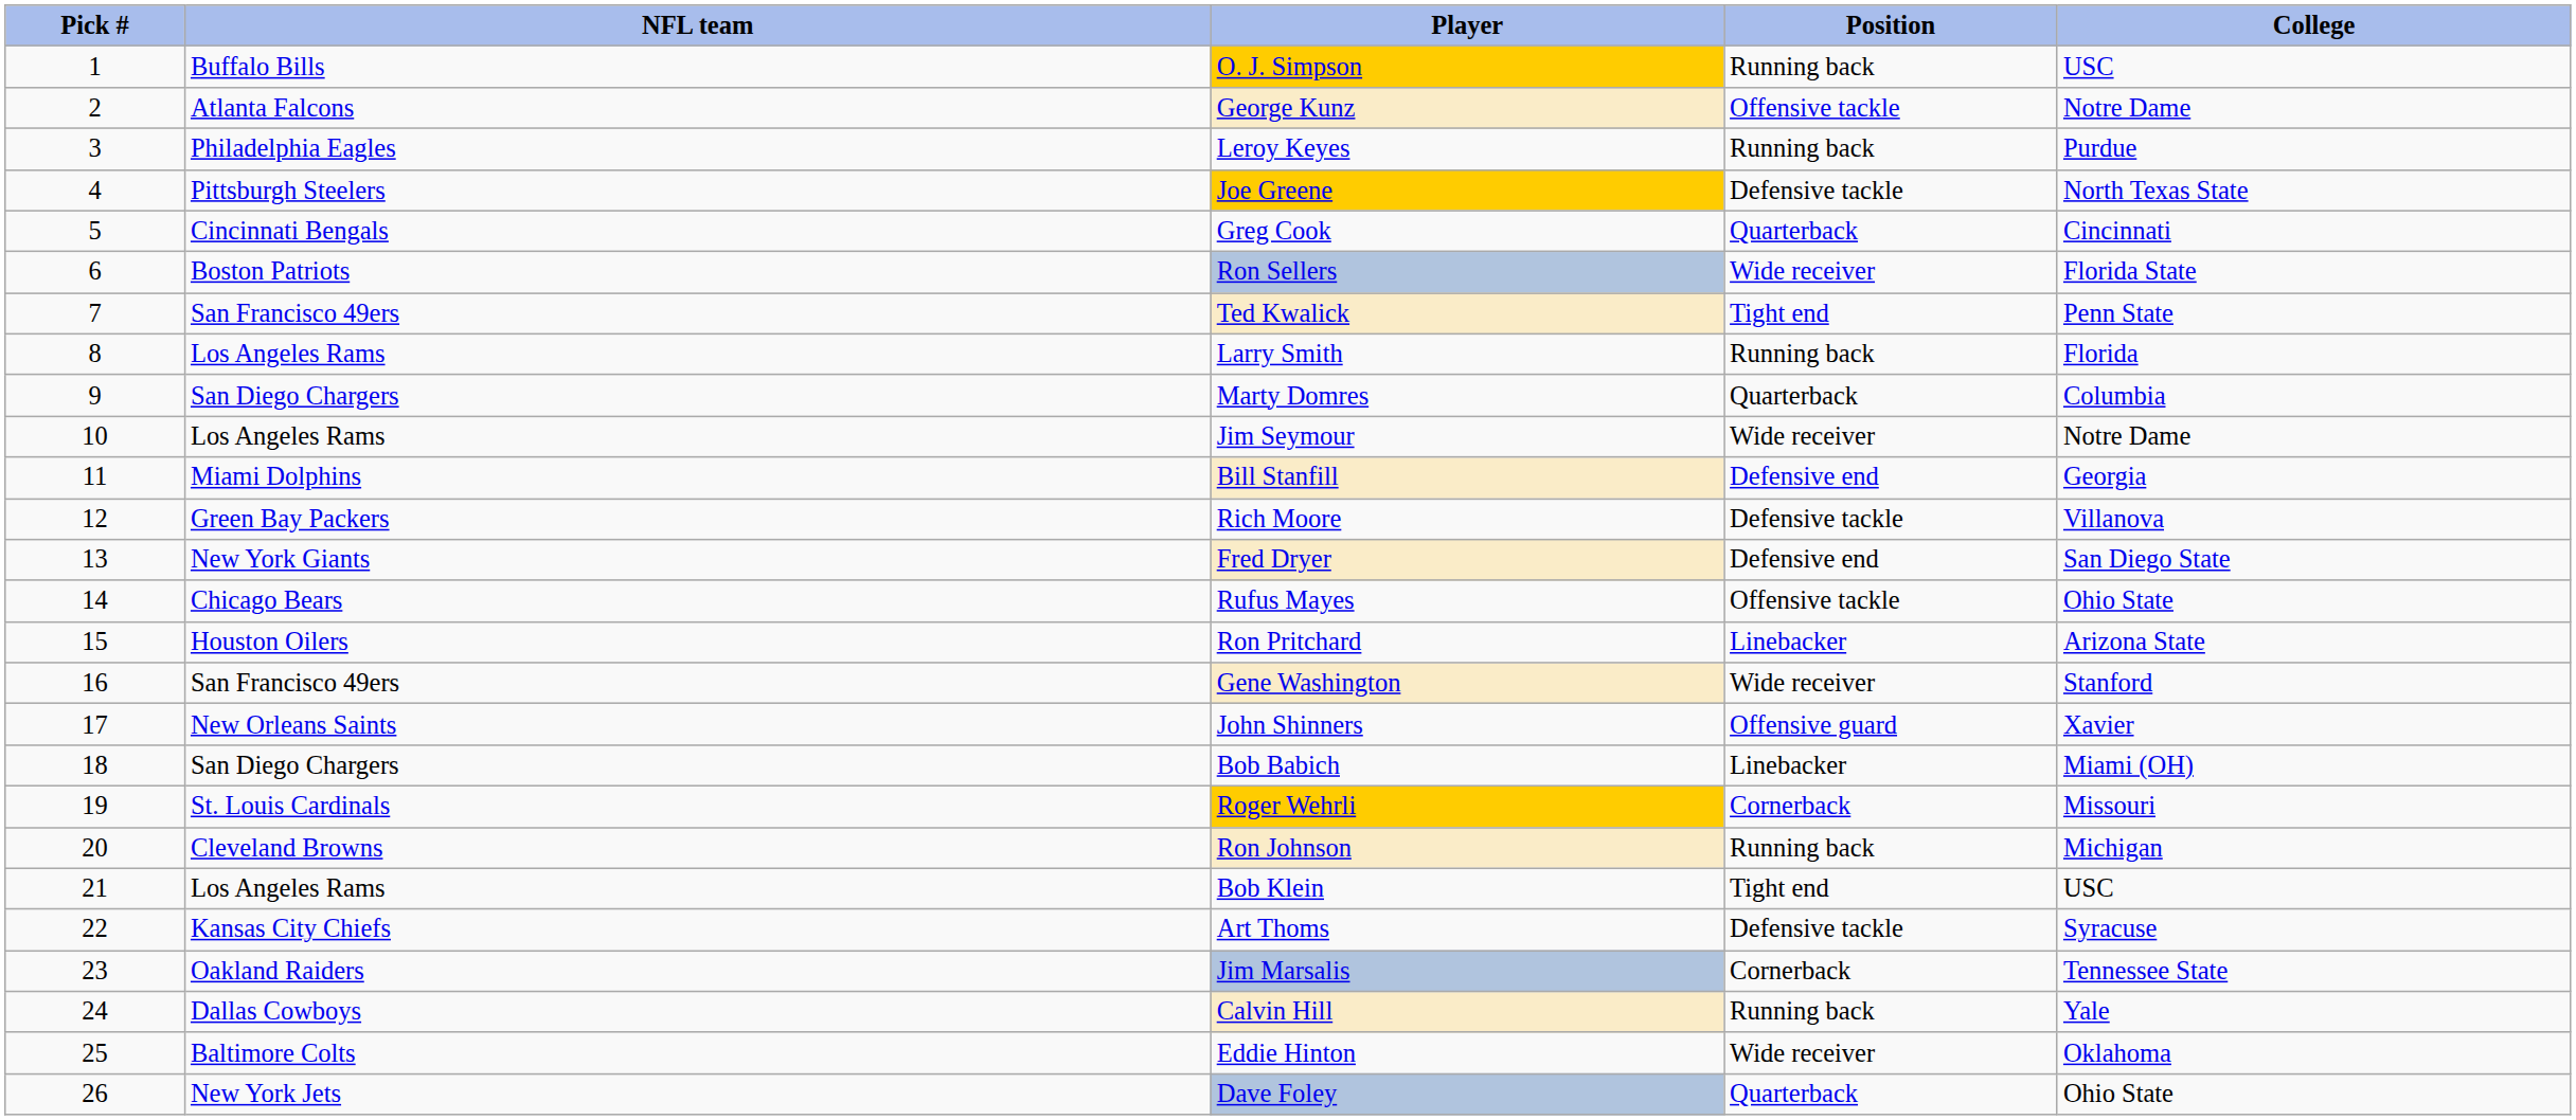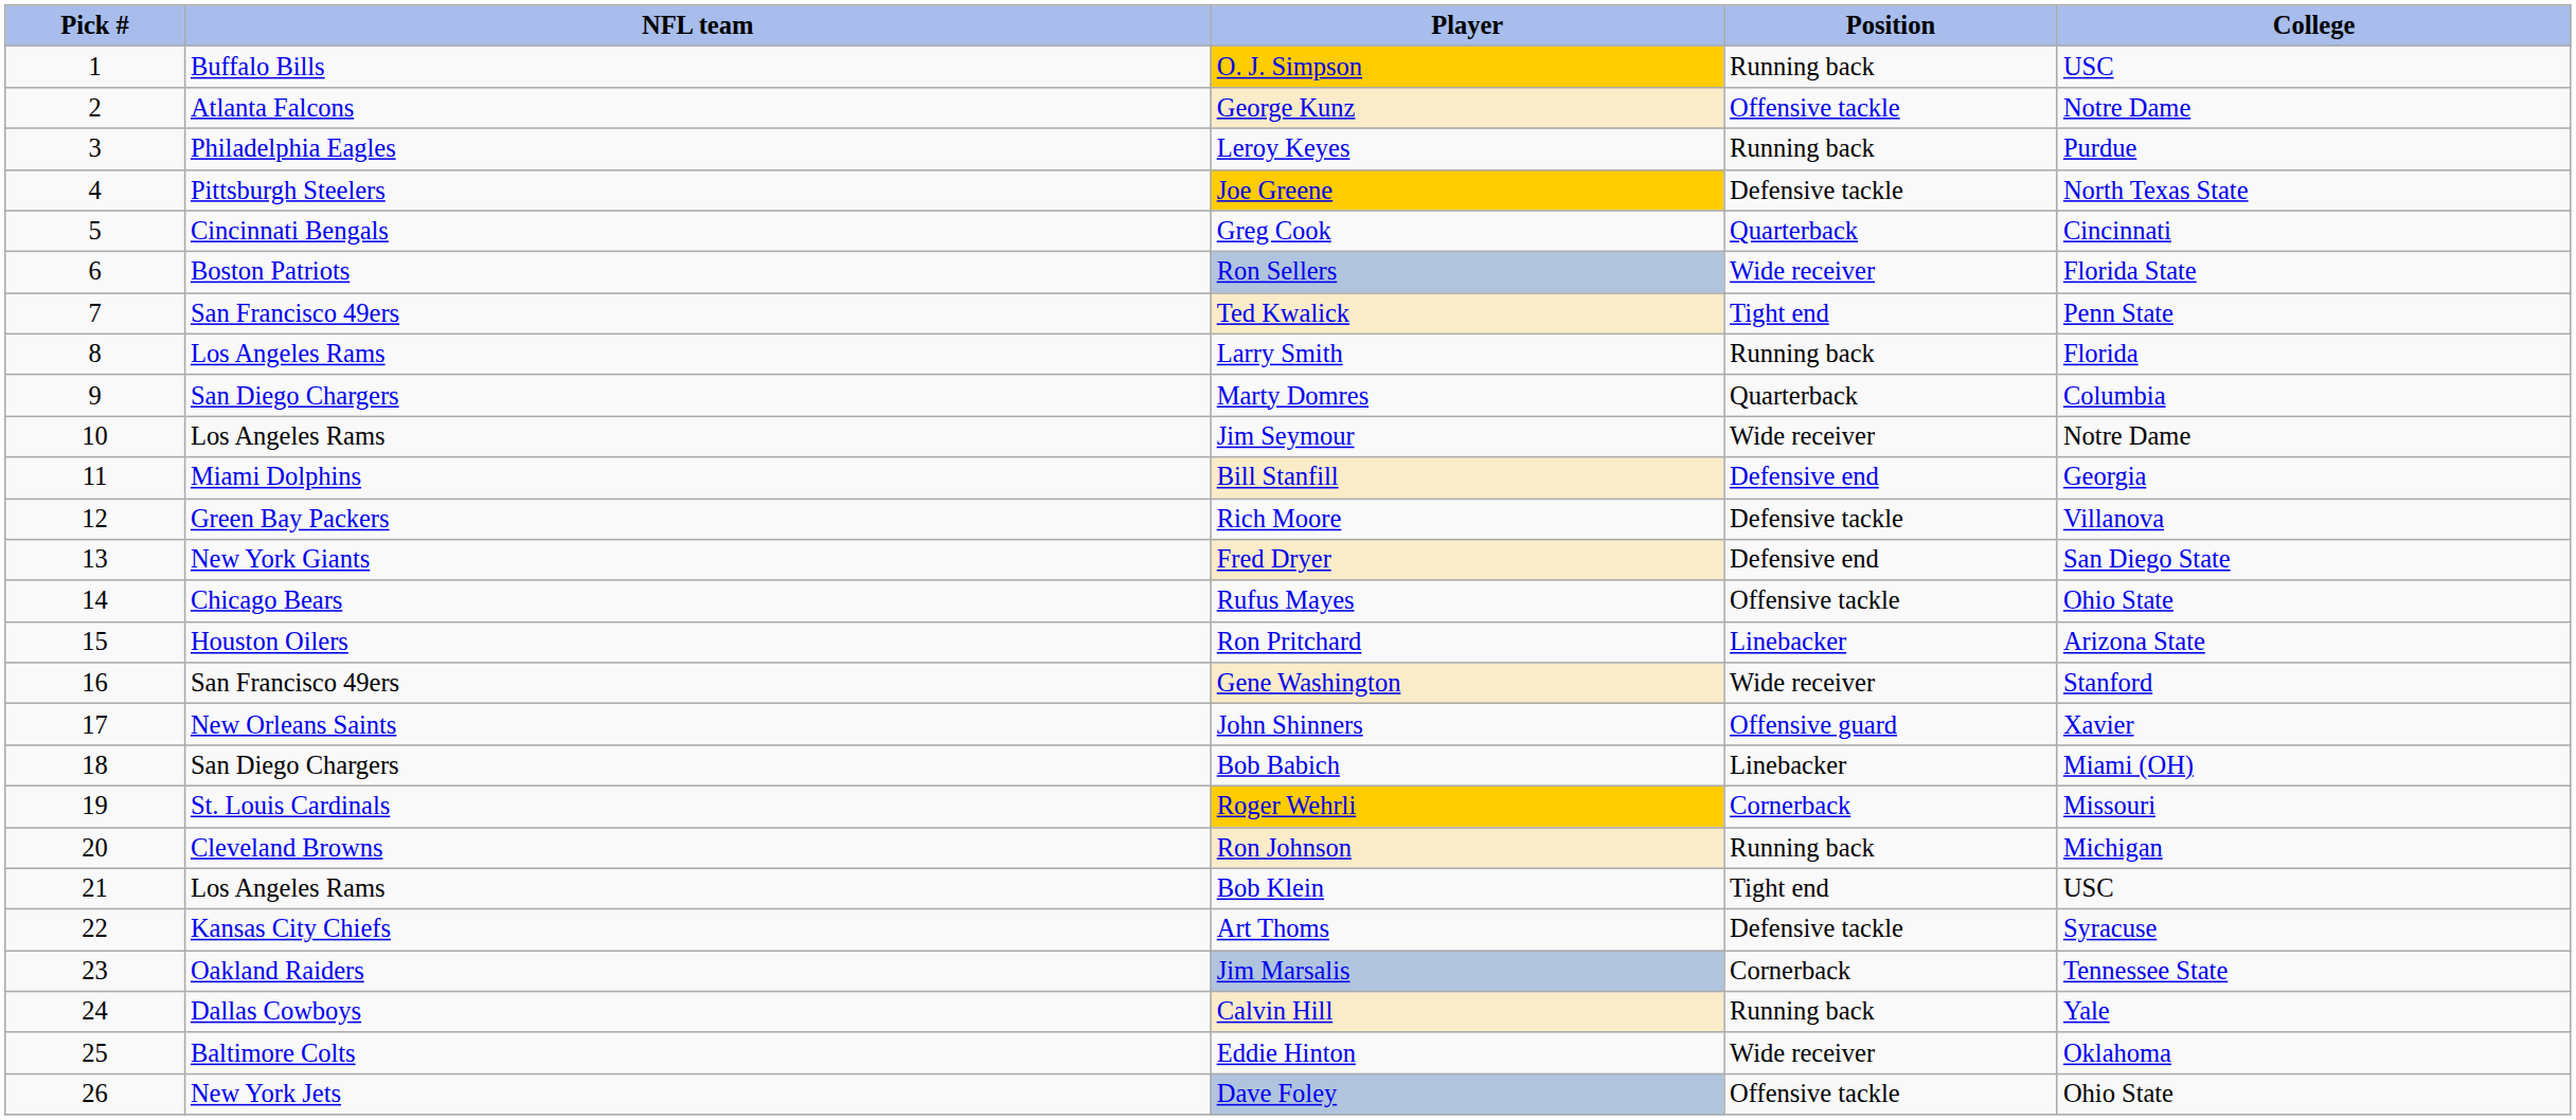Dave Foley | Position: Quarterback -> Offensive tackle
